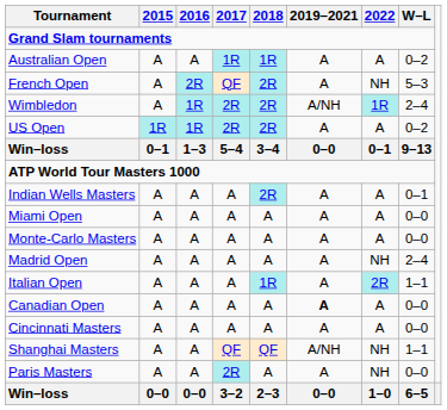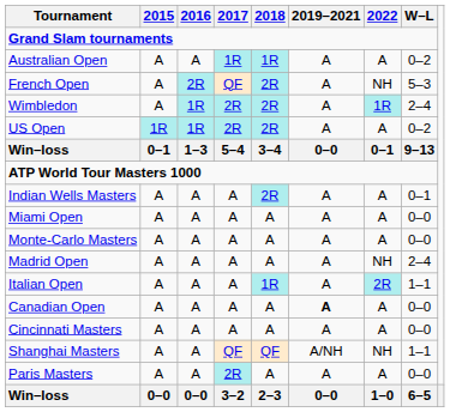Wimbledon | 2019–2021: A/NH -> A
Paris Masters | 2022: NH -> A
